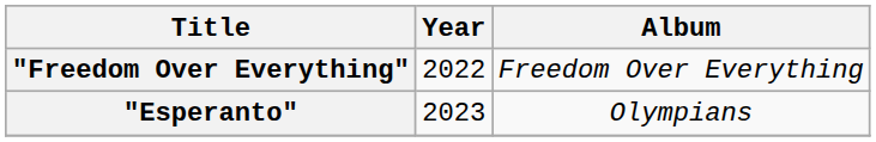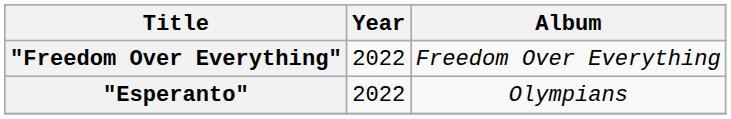"Esperanto" | Year: 2023 -> 2022
